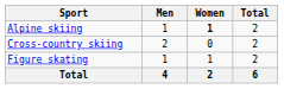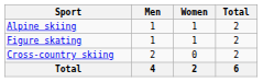Alpine skiing | Women: bold -> normal
rows swapped: Cross-country skiing <-> Figure skating
